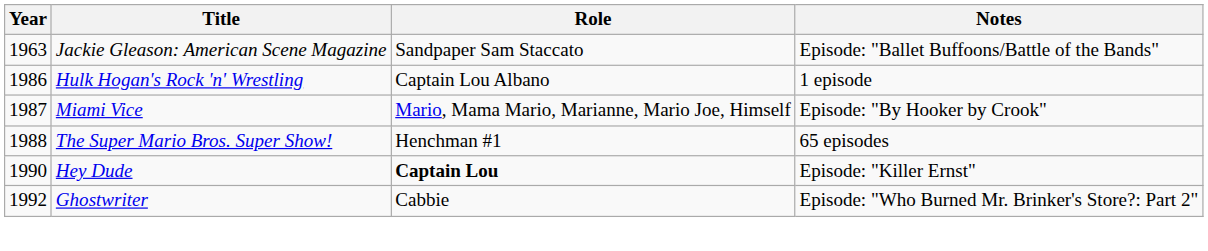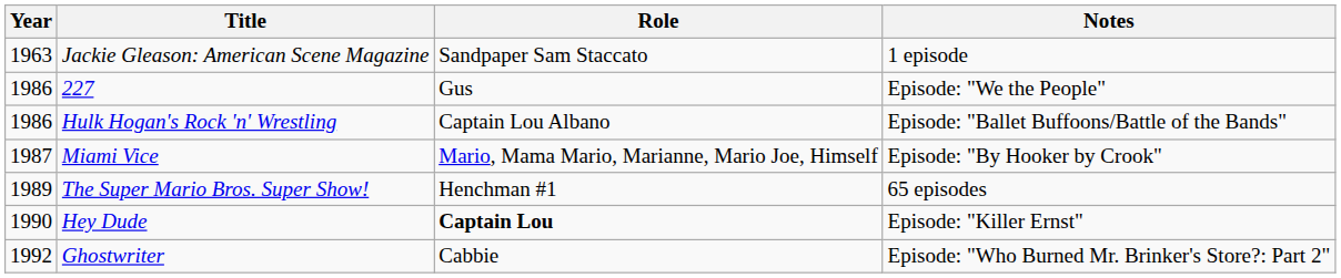Jackie Gleason: American Scene Magazine | Notes: Episode: "Ballet Buffoons/Battle of the Bands" -> 1 episode
+ row: 1986 | 227 | Gus | Episode: "We the People"
Hulk Hogan's Rock 'n' Wrestling | Notes: 1 episode -> Episode: "Ballet Buffoons/Battle of the Bands"
The Super Mario Bros. Super Show! | Year: 1988 -> 1989
